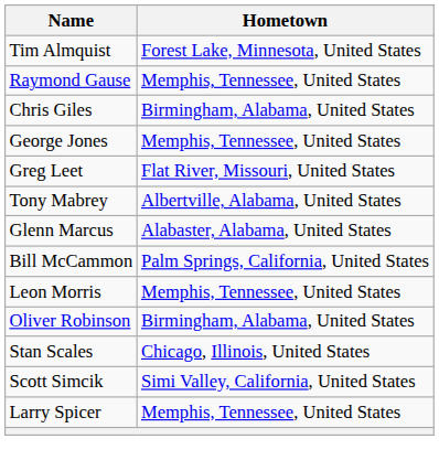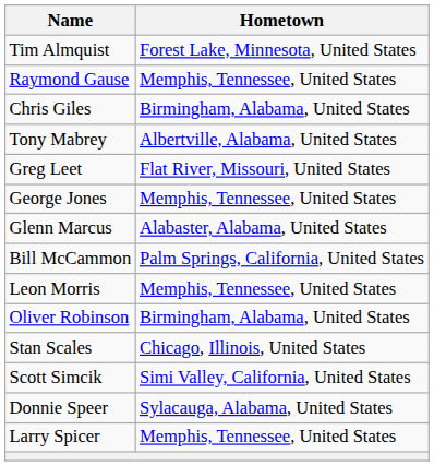rows swapped: George Jones <-> Tony Mabrey
+ row: Donnie Speer | Sylacauga, Alabama, United States
